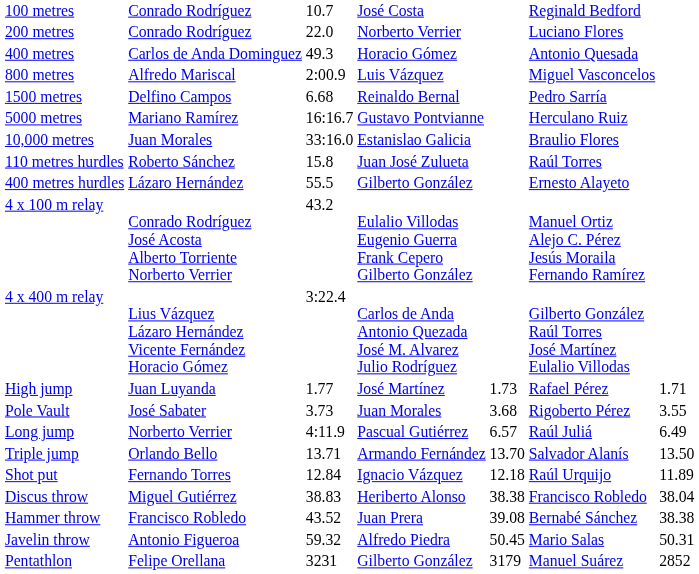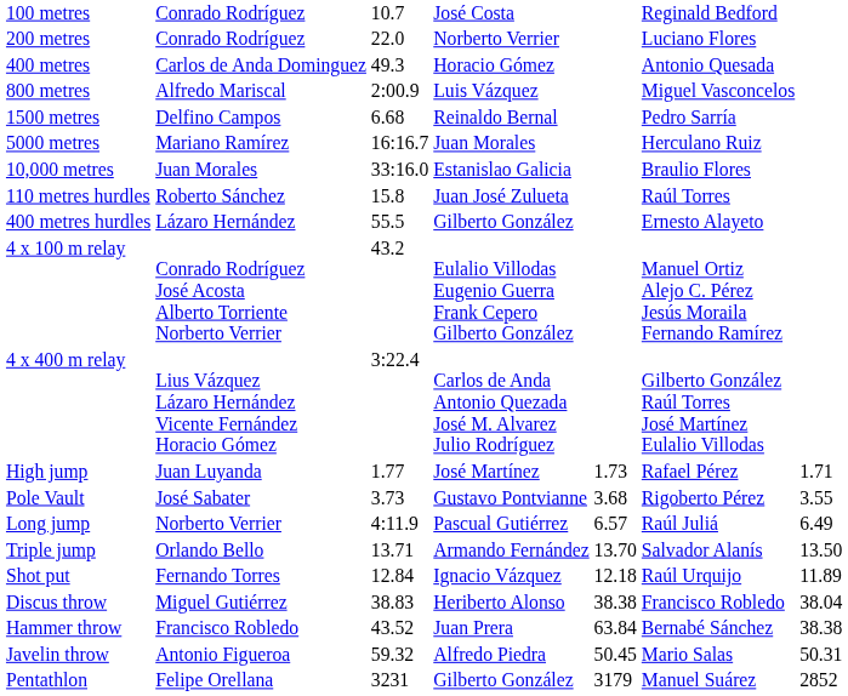5000 metres | column 4: Gustavo Pontvianne -> Juan Morales
Pole Vault | column 4: Juan Morales -> Gustavo Pontvianne
Hammer throw | column 5: 39.08 -> 63.84
